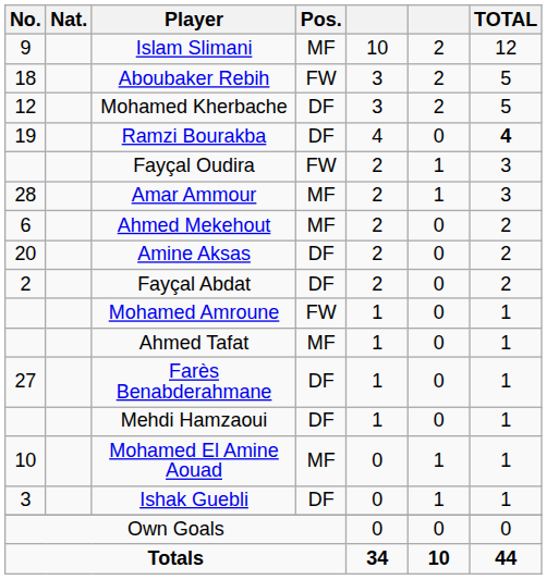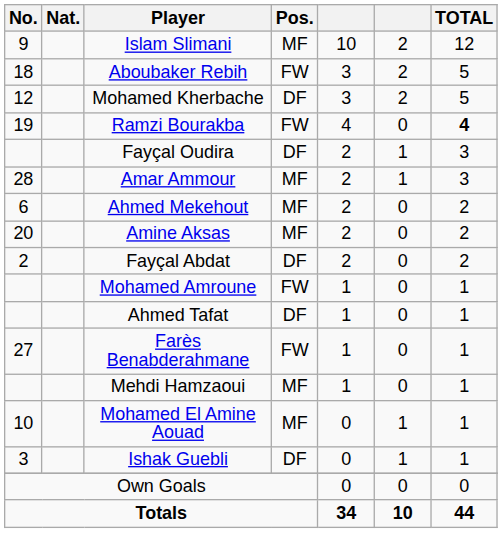Ramzi Bourakba | Pos.: DF -> FW
Fayçal Oudira | Pos.: FW -> DF
Amine Aksas | Pos.: DF -> MF
Ahmed Tafat | Pos.: MF -> DF
Farès Benabderahmane | Pos.: DF -> FW
Mehdi Hamzaoui | Pos.: DF -> MF
